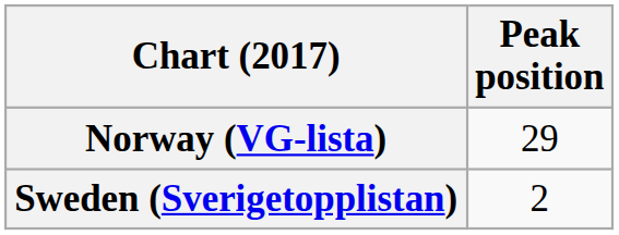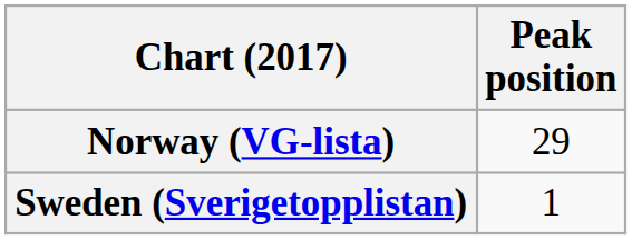Sweden (Sverigetopplistan) | Peak position: 2 -> 1
